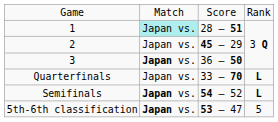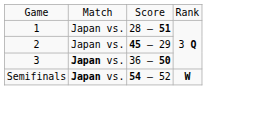1 | column 2: paleturquoise background -> no background
- row: Quarterfinals | Japan vs. | 33 – 70 | L
Semifinals | column 4: L -> W
- row: 5th-6th classification | Japan vs. | 53 – 47 | 5
